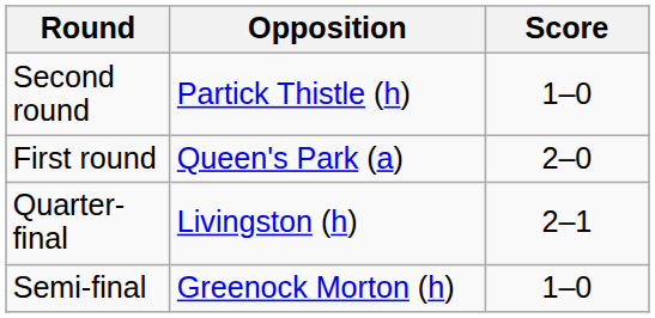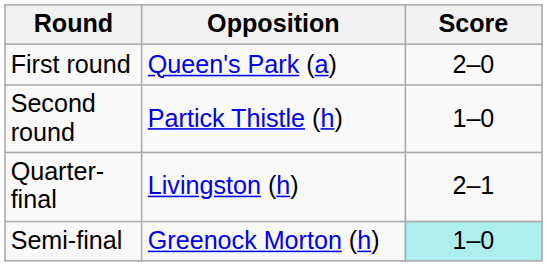rows swapped: First round <-> Second round
Semi-final | Score: no background -> paleturquoise background
